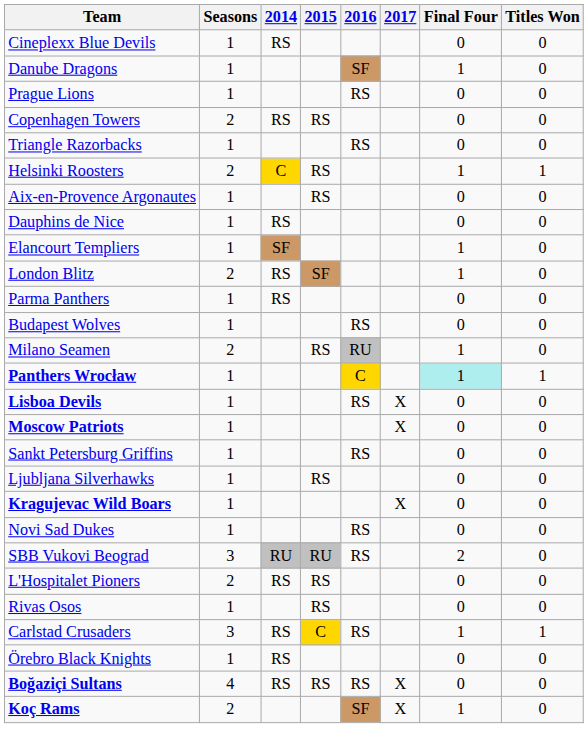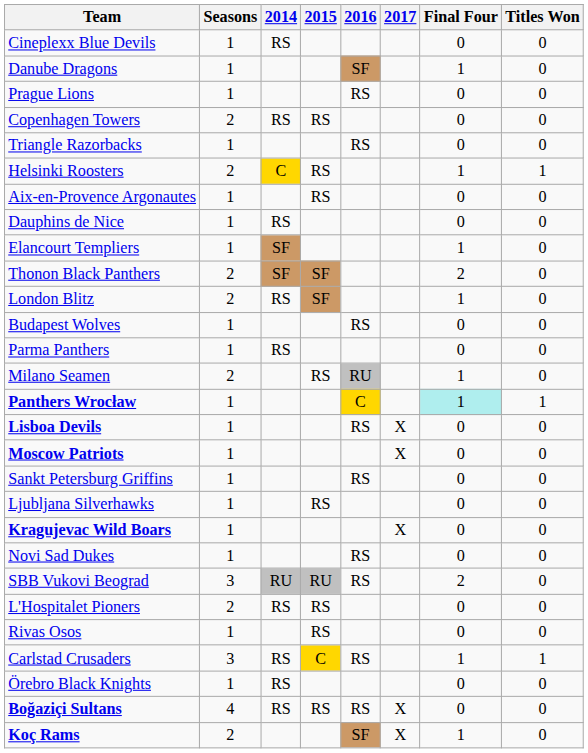+ row: Thonon Black Panthers | 2 | SF | SF | 2 | 0
rows swapped: Budapest Wolves <-> Parma Panthers
